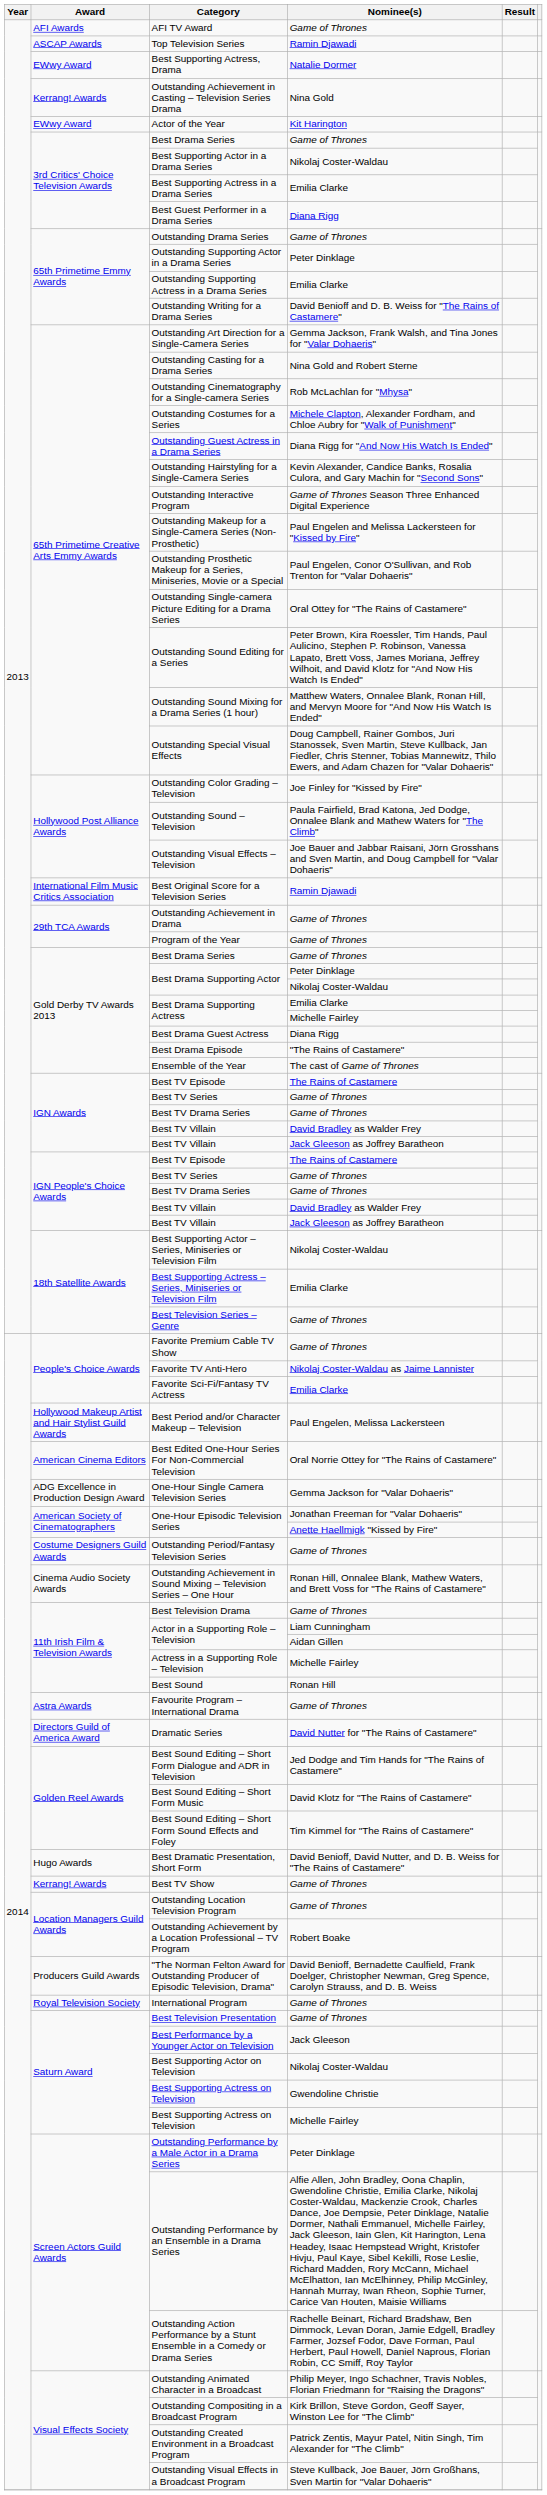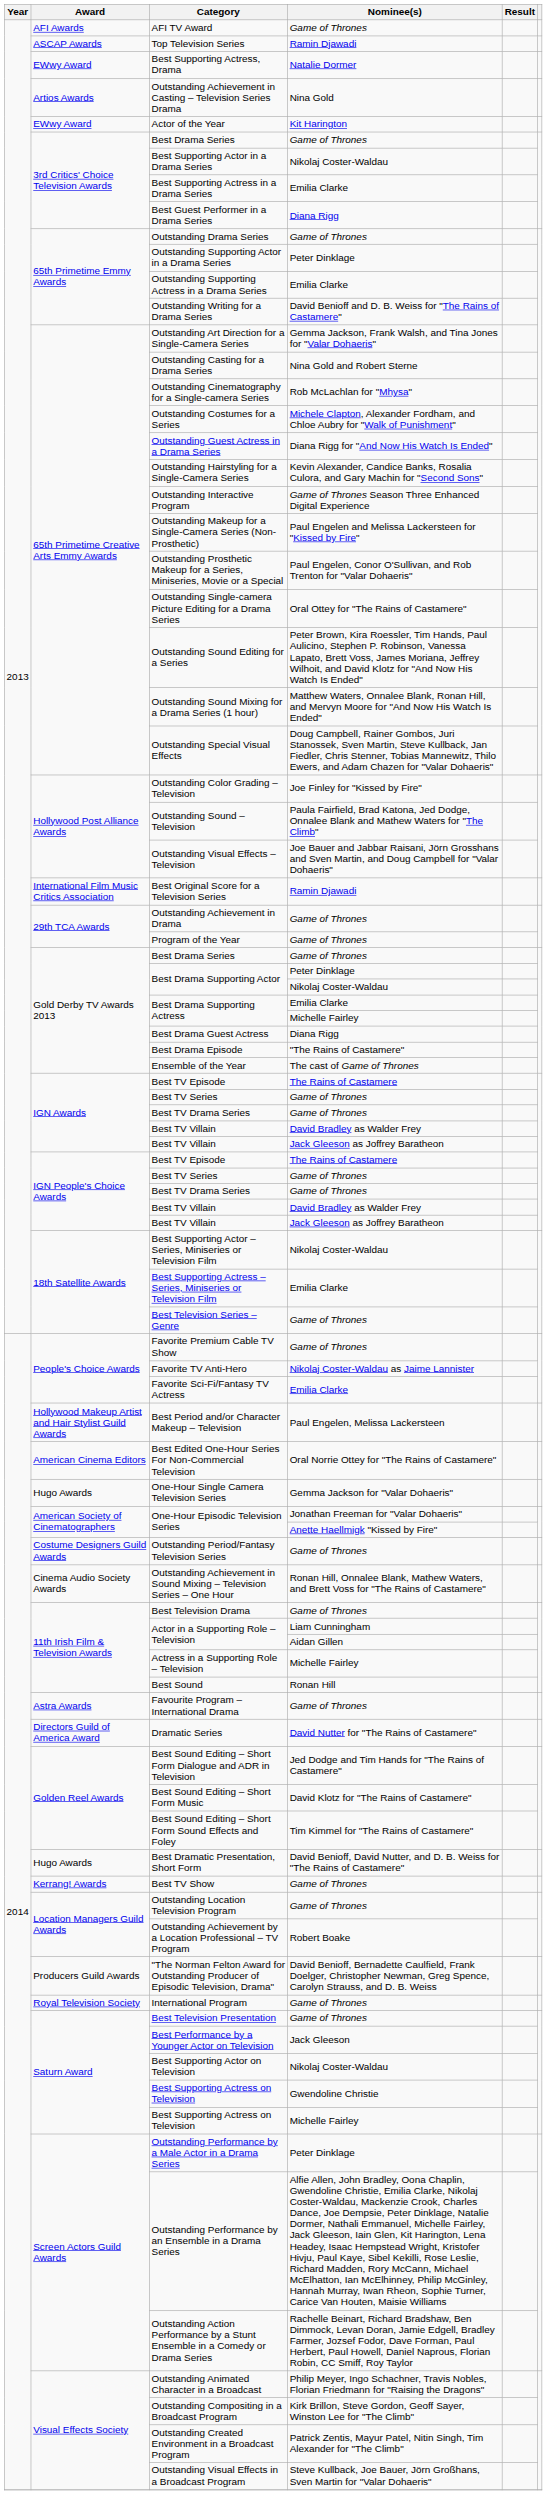Outstanding Achievement in Casting – Television Series Drama | Award: Kerrang! Awards -> Artios Awards
One-Hour Single Camera Television Series | Award: ADG Excellence in Production Design Award -> Hugo Awards
